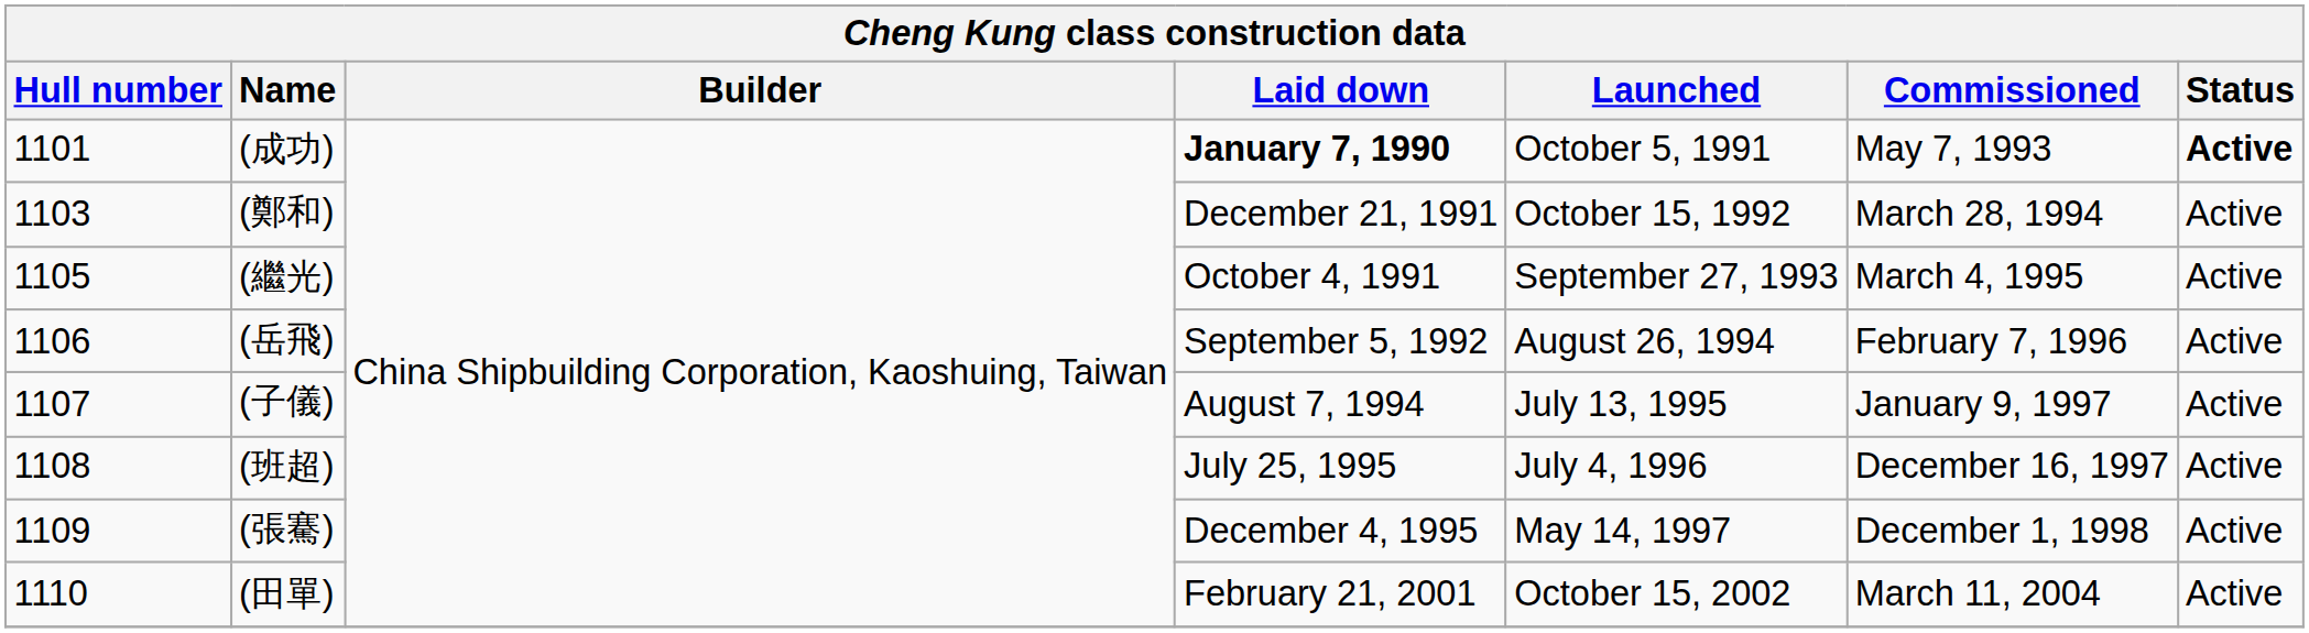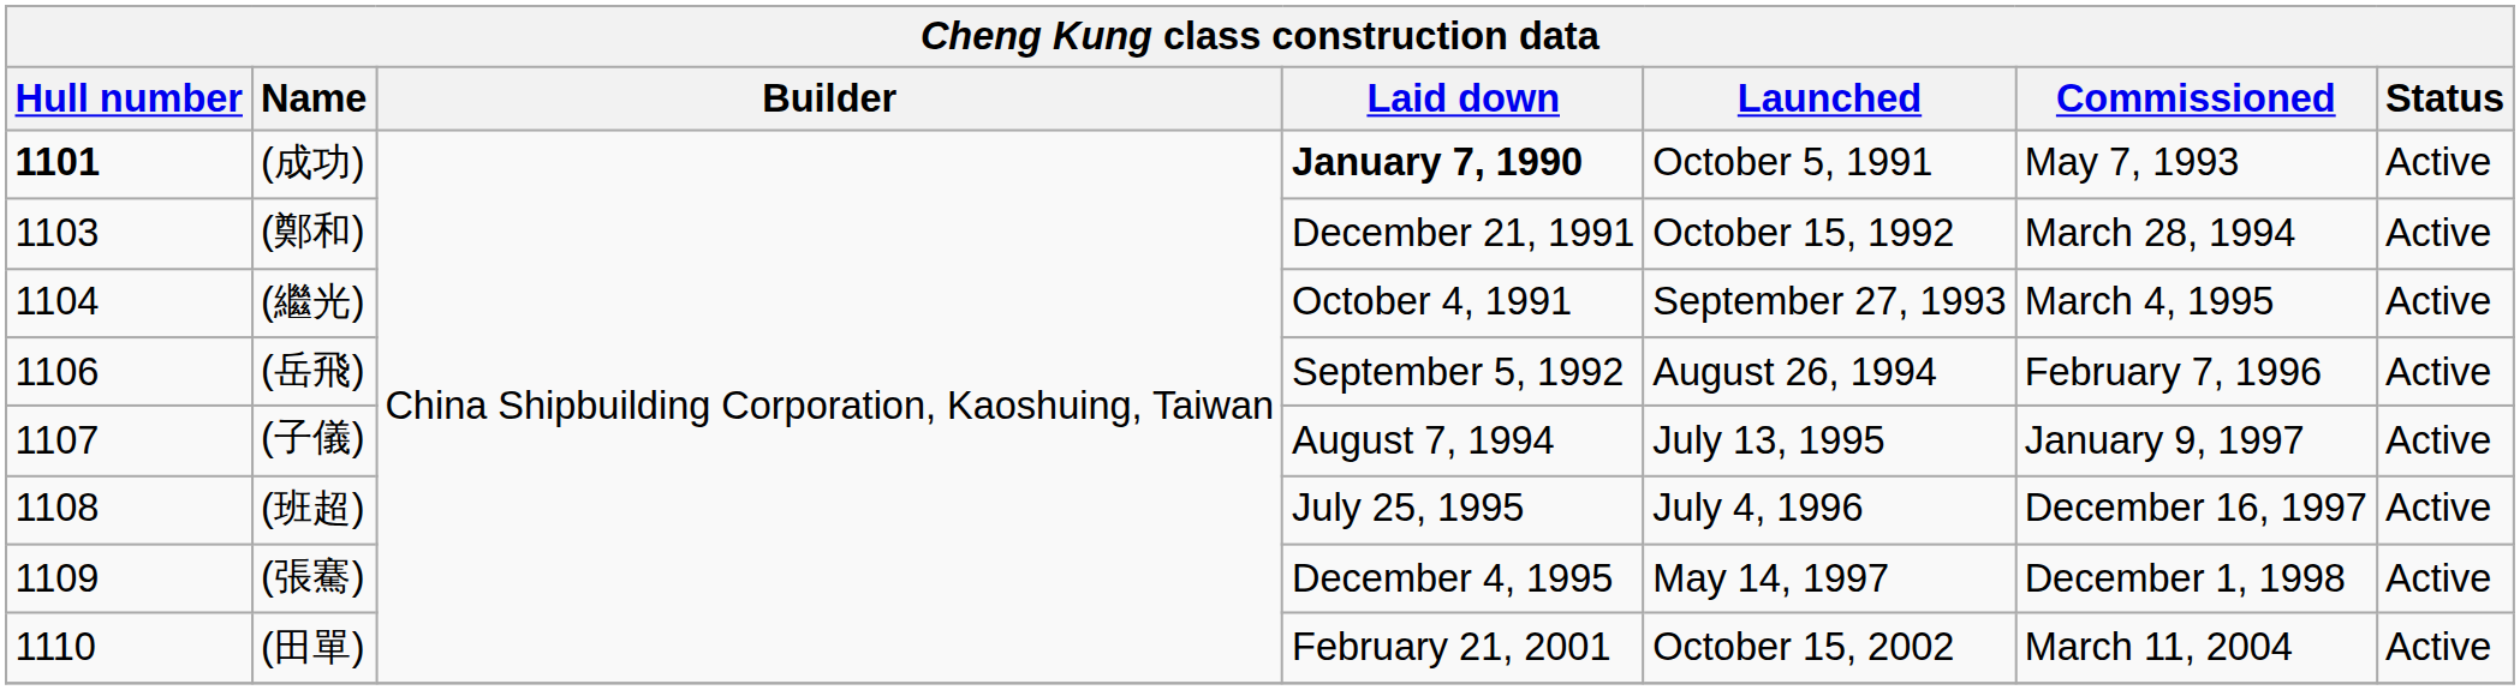(成功) | Hull number: normal -> bold
(成功) | Status: bold -> normal
(繼光) | Hull number: 1105 -> 1104
